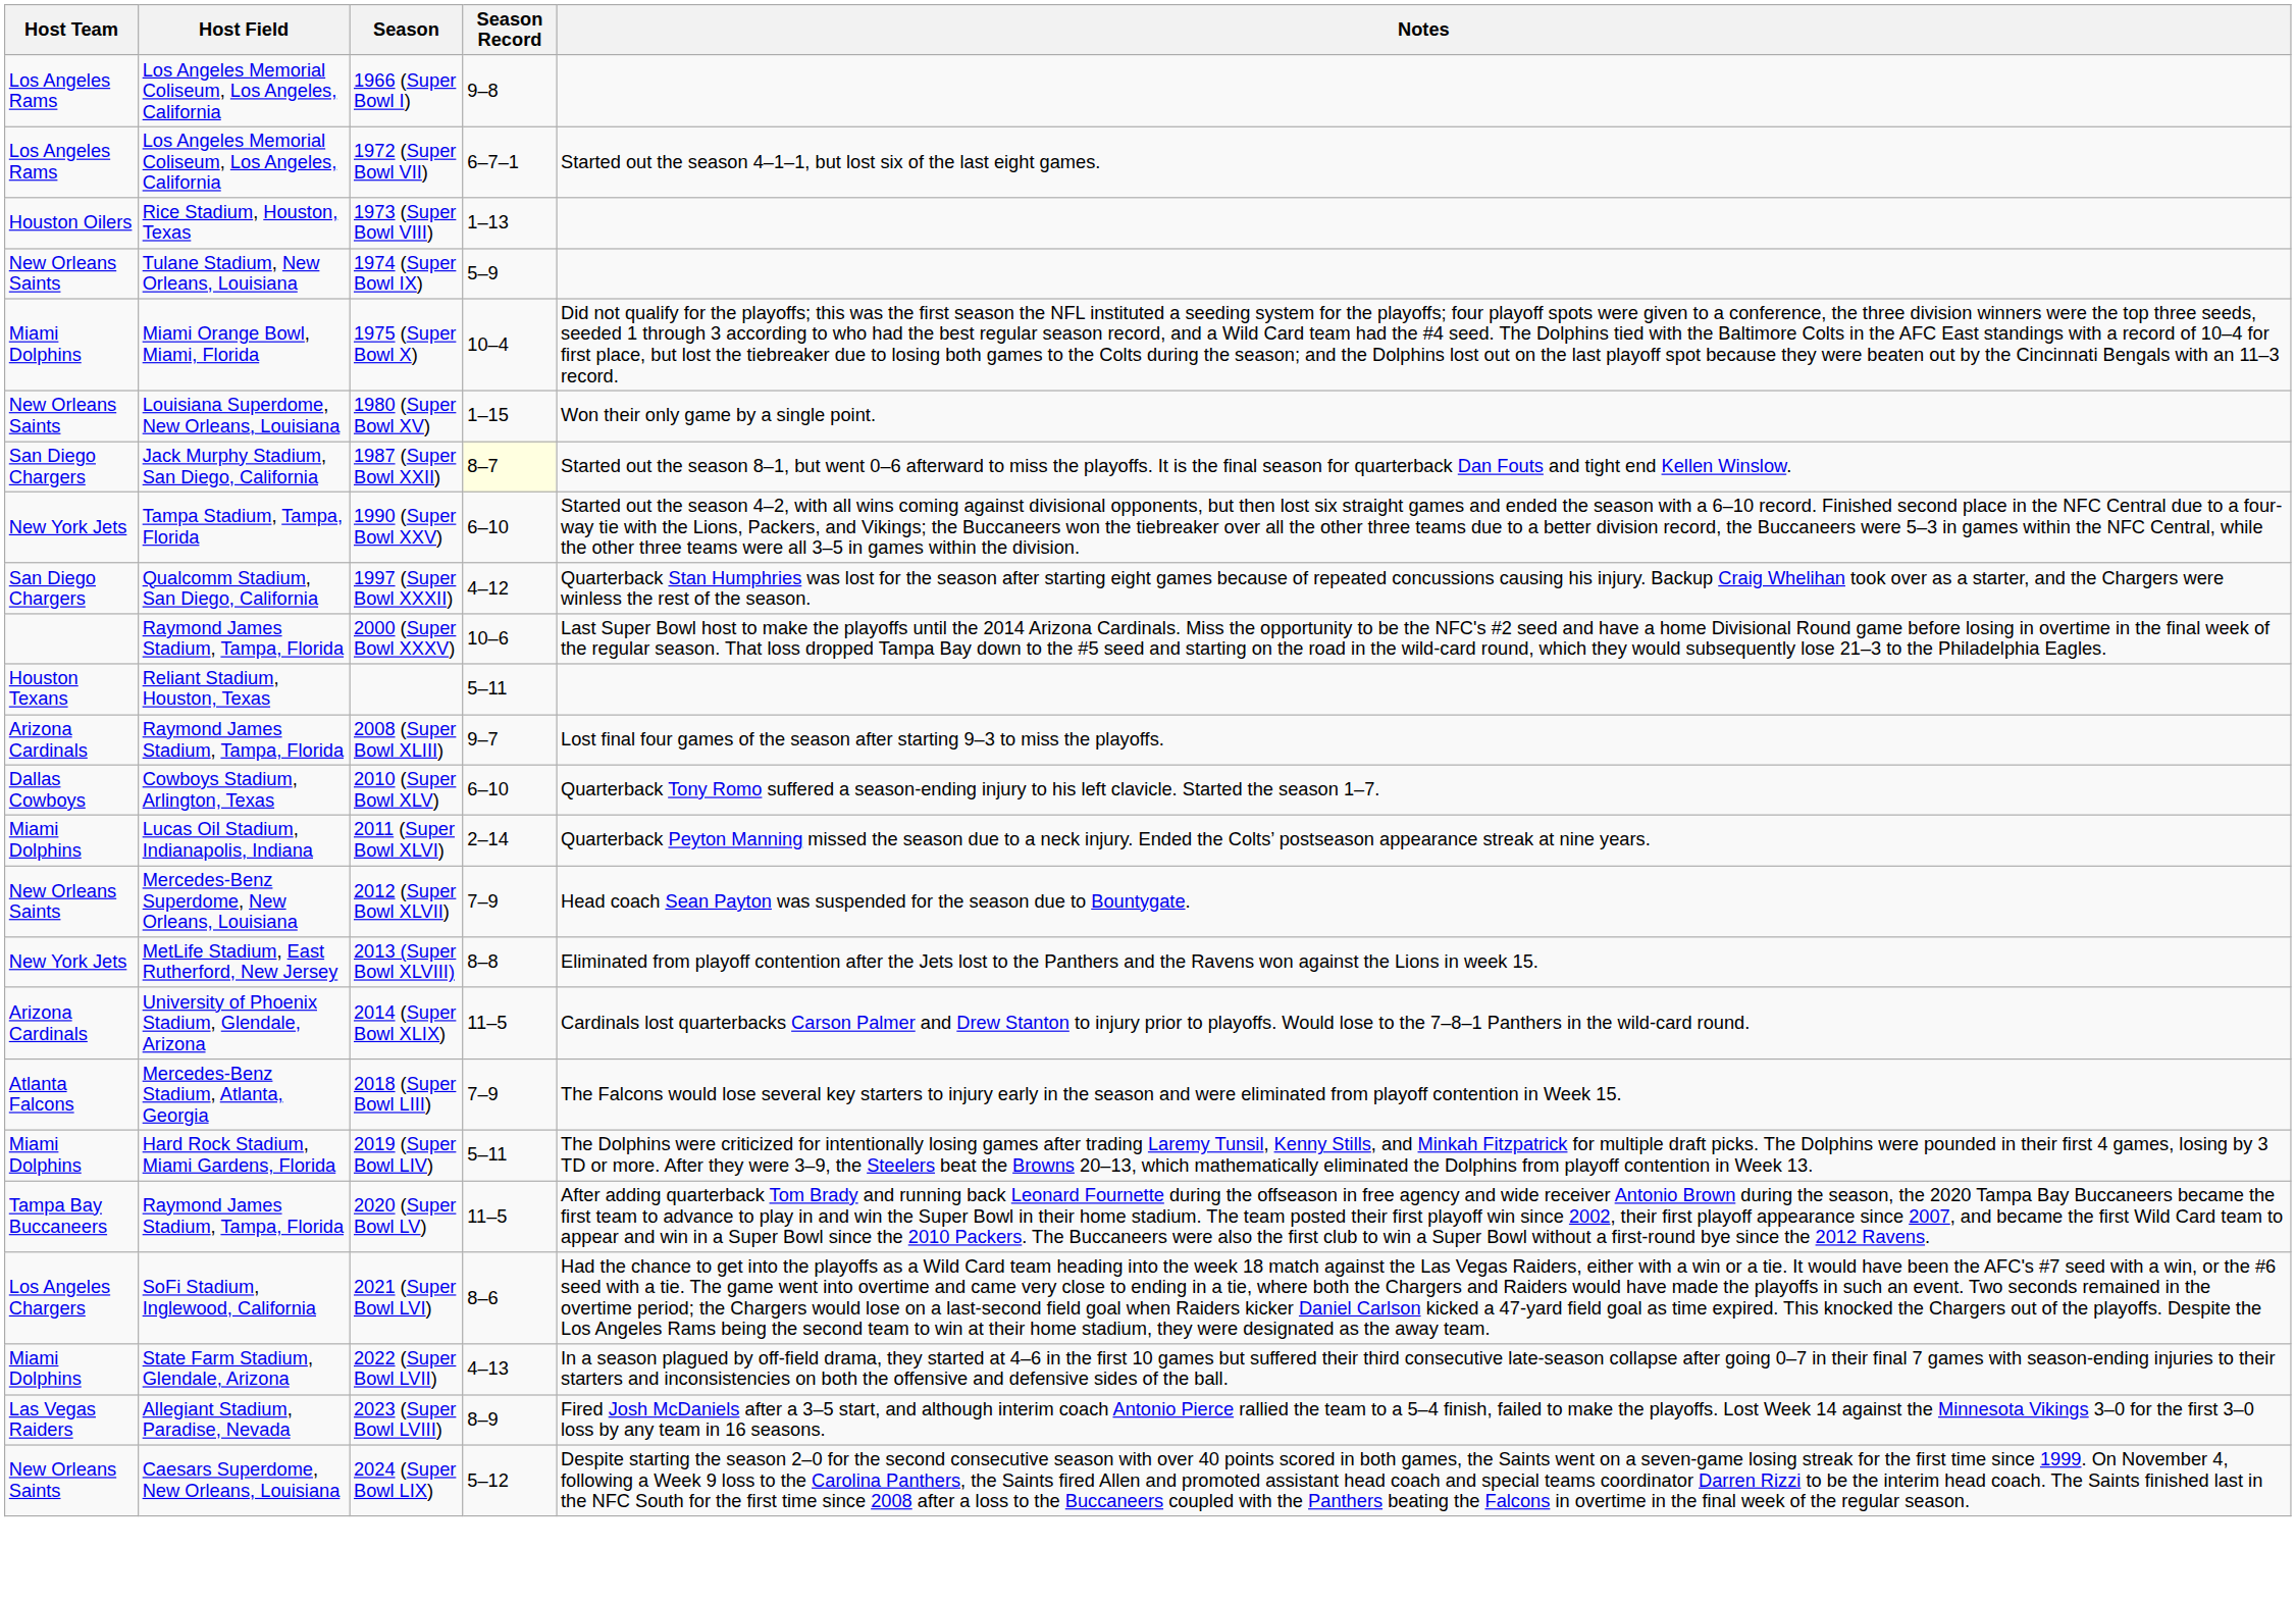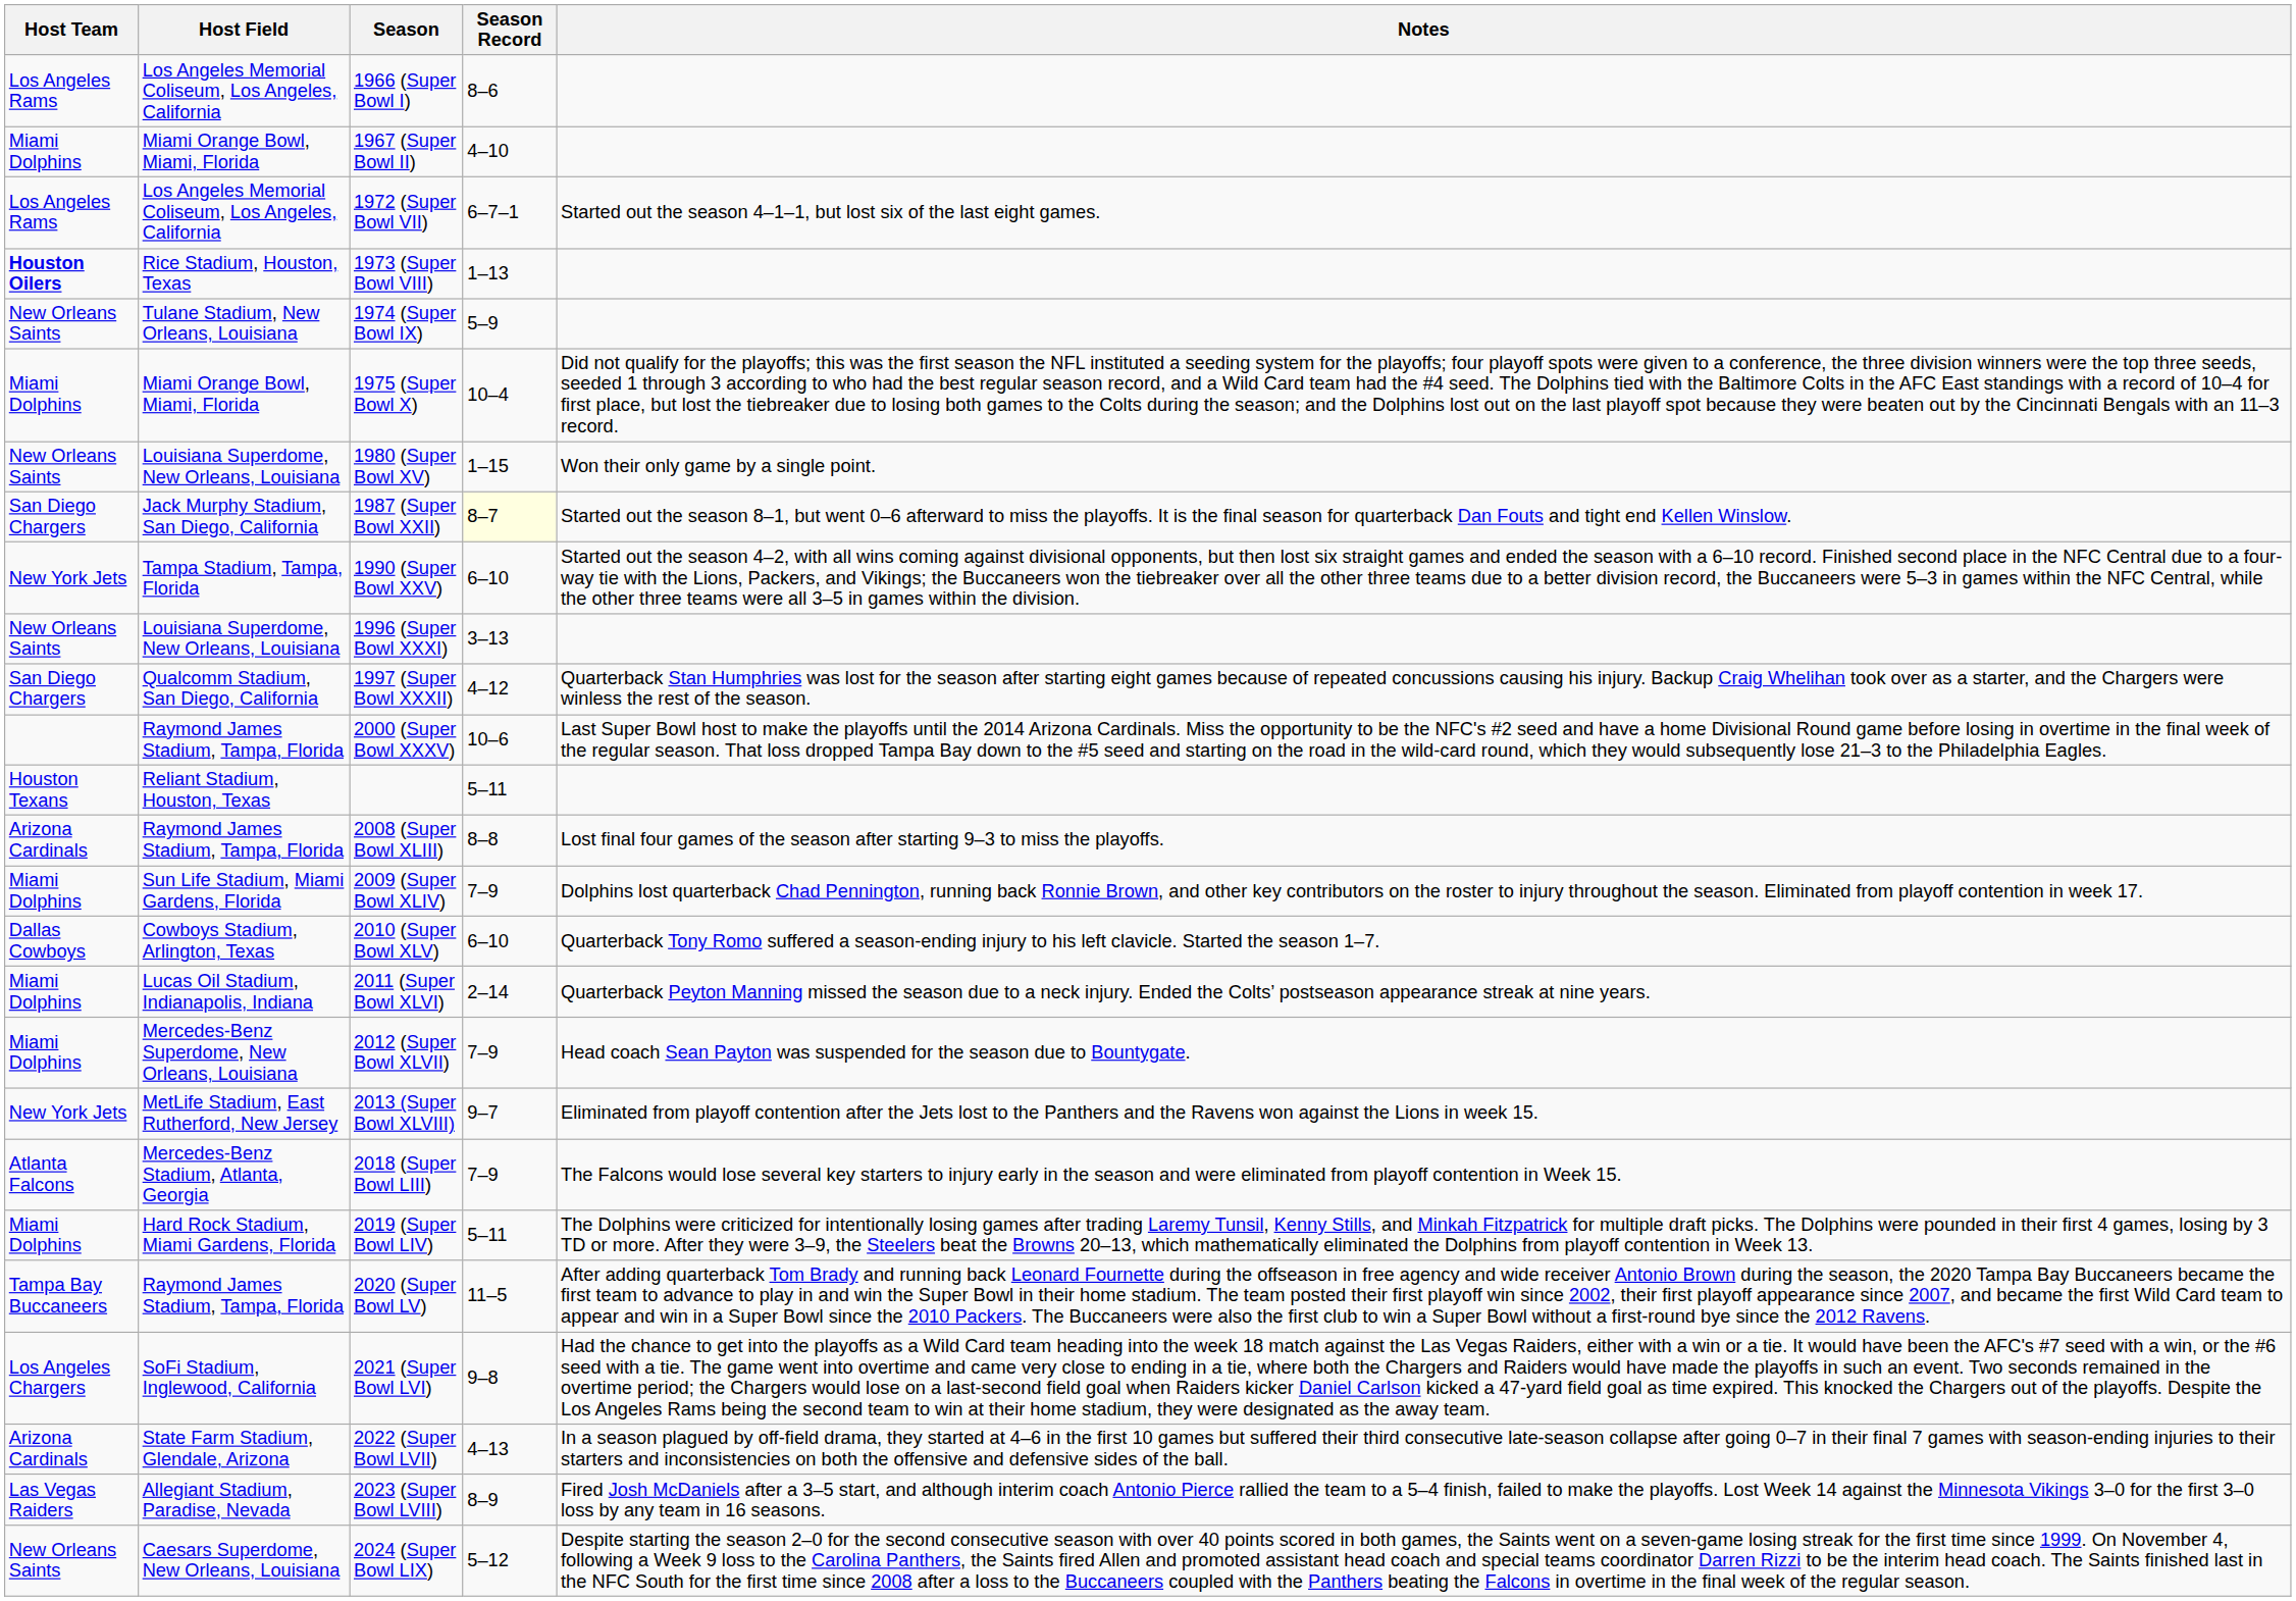1966 (Super Bowl I) | Season Record: 9–8 -> 8–6
+ row: Miami Dolphins | Miami Orange Bowl, Miami, Florida | 1967 (Super Bowl II) | 4–10
1973 (Super Bowl VIII) | Host Team: normal -> bold
+ row: New Orleans Saints | Louisiana Superdome, New Orleans, Louisiana | 1996 (Super Bowl XXXI) | 3–13
2008 (Super Bowl XLIII) | Season Record: 9–7 -> 8–8
+ row: Miami Dolphins | Sun Life Stadium, Miami Gardens, Florida | 2009 (Super Bowl XLIV) | 7–9 | Dolphins lost quarterback Chad Pennington, running back Ronnie Brown, and other key contributors on the roster to injury throughout the season. Eliminated from playoff contention in week 17.
2012 (Super Bowl XLVII) | Host Team: New Orleans Saints -> Miami Dolphins
2013 (Super Bowl XLVIII) | Season Record: 8–8 -> 9–7
- row: Arizona Cardinals | University of Phoenix Stadium, Glendale, Arizona | 2014 (Super Bowl XLIX) | 11–5 | Cardinals lost quarterbacks Carson Palmer and Drew Stanton to injury prior to playoffs. Would lose to the 7–8–1 Panthers in the wild-card round.
2021 (Super Bowl LVI) | Season Record: 8–6 -> 9–8
2022 (Super Bowl LVII) | Host Team: Miami Dolphins -> Arizona Cardinals
